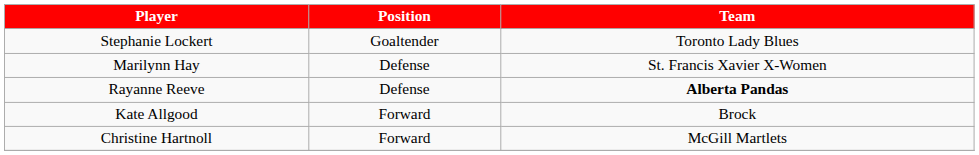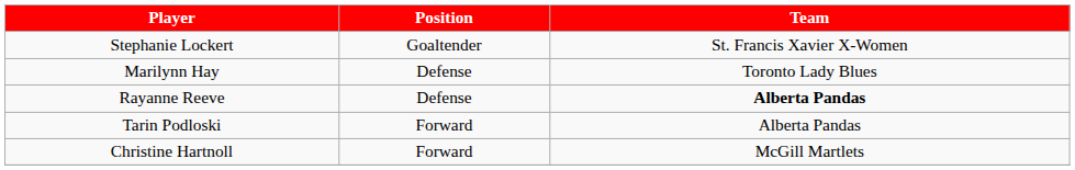Stephanie Lockert | Team: Toronto Lady Blues -> St. Francis Xavier X-Women
Marilynn Hay | Team: St. Francis Xavier X-Women -> Toronto Lady Blues
- row: Kate Allgood | Forward | Brock
+ row: Tarin Podloski | Forward | Alberta Pandas
